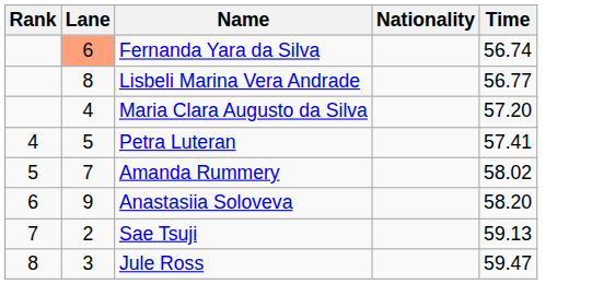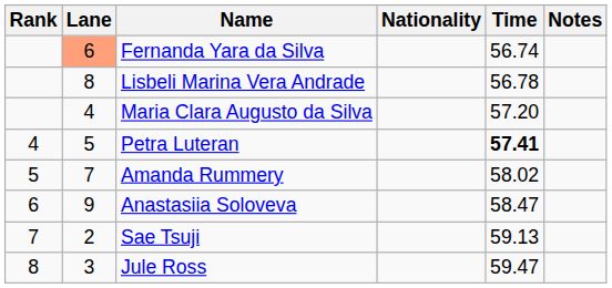+ column: Notes
Lisbeli Marina Vera Andrade | Time: 56.77 -> 56.78
Petra Luteran | Time: normal -> bold
Anastasiia Soloveva | Time: 58.20 -> 58.47
